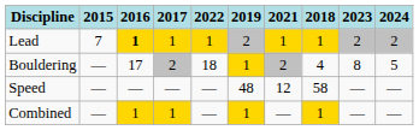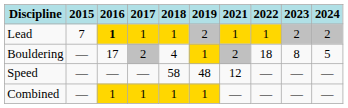columns swapped: 2018 <-> 2022
